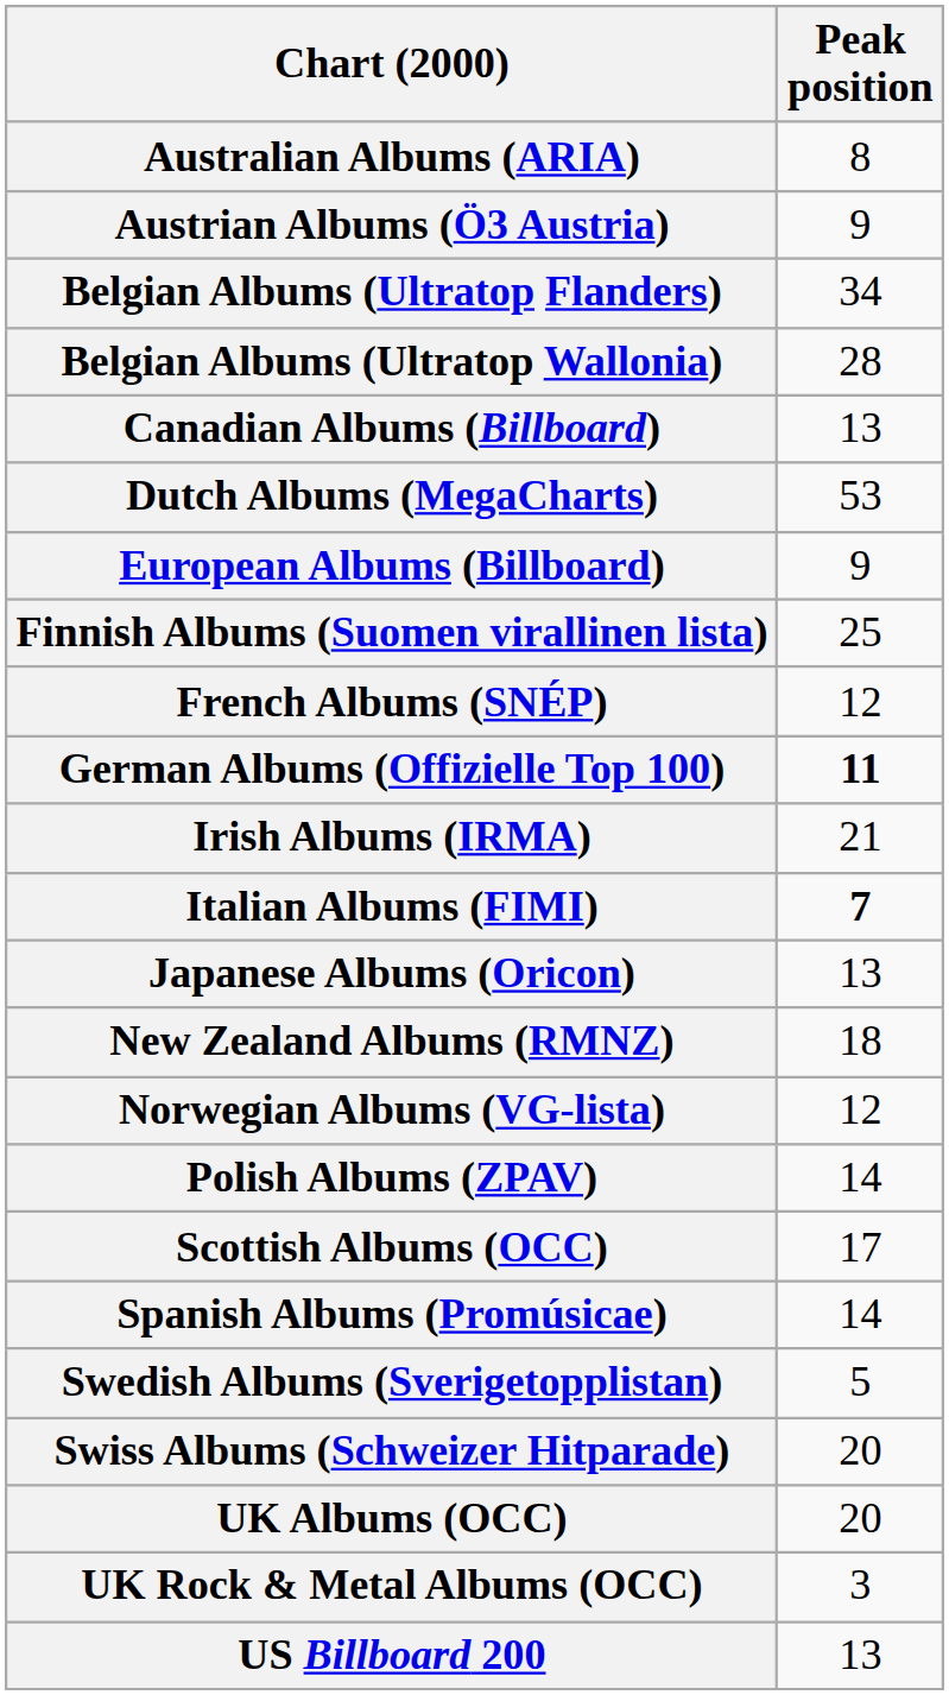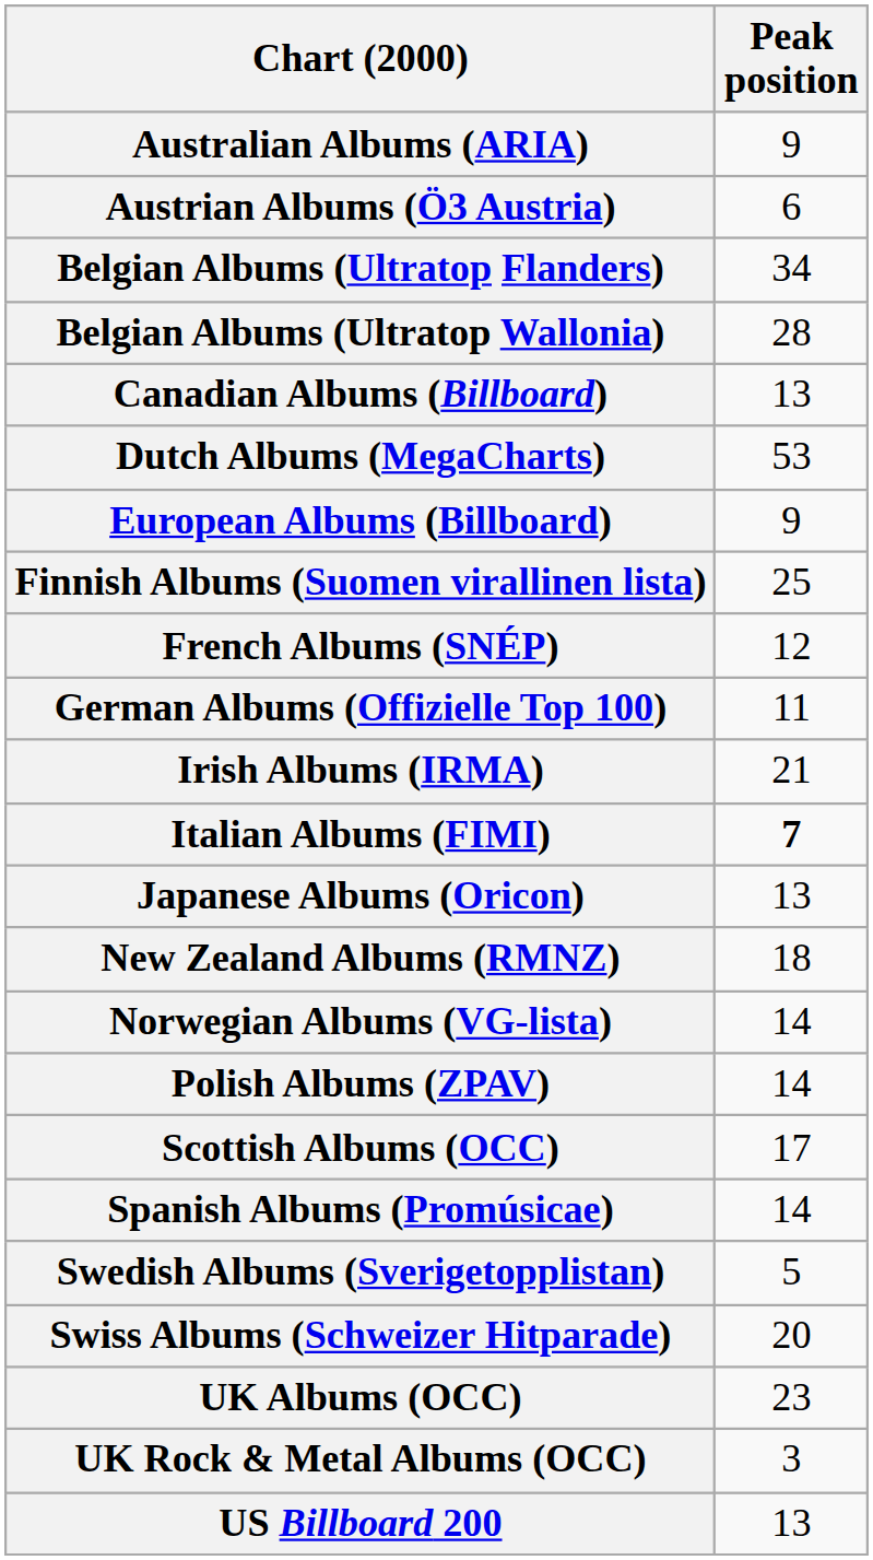Australian Albums (ARIA) | Peak position: 8 -> 9
Austrian Albums (Ö3 Austria) | Peak position: 9 -> 6
German Albums (Offizielle Top 100) | Peak position: bold -> normal
Norwegian Albums (VG-lista) | Peak position: 12 -> 14
UK Albums (OCC) | Peak position: 20 -> 23
